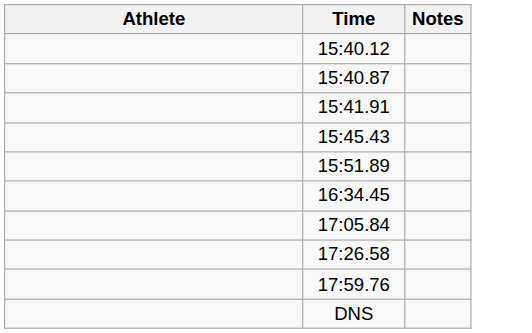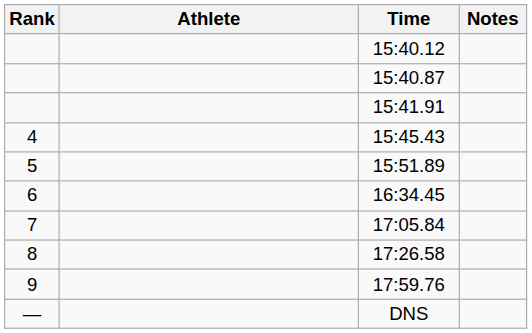+ column: Rank | 4 | 5 | 6 | 7 | 8 | 9 | —
